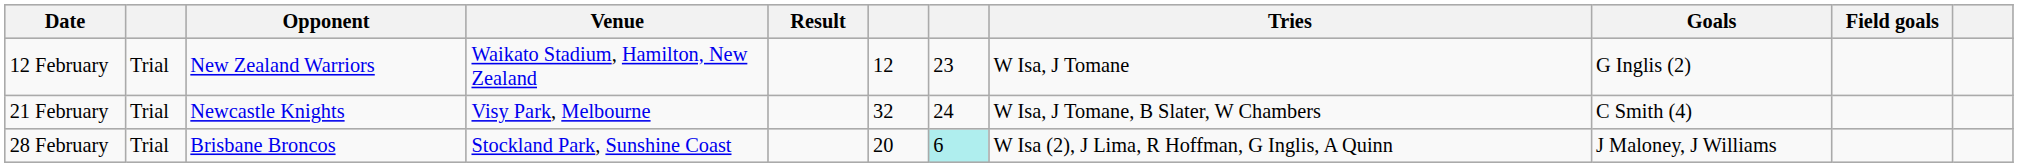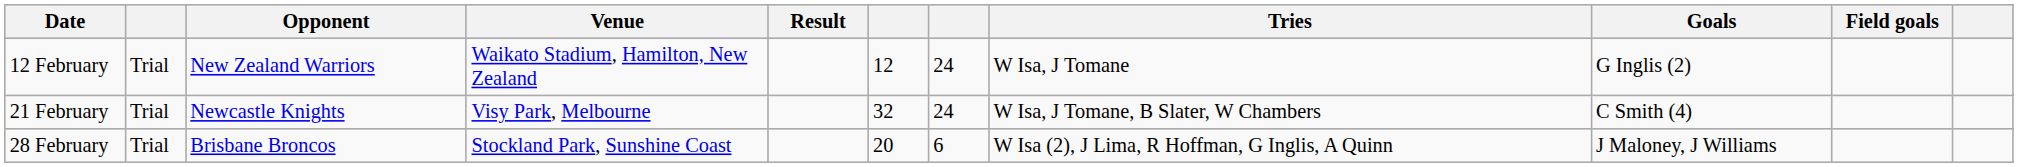12 February | column 7: 23 -> 24
28 February | column 7: paleturquoise background -> no background
